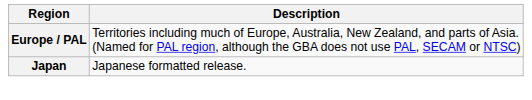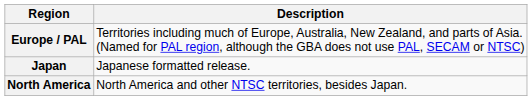+ row: North America | North America and other NTSC territories, besides Japan.
